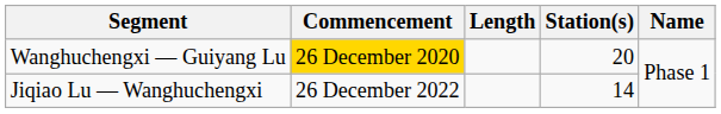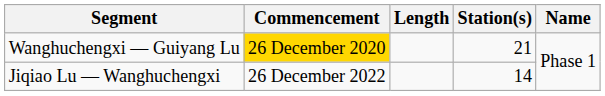Wanghuchengxi — Guiyang Lu | Station(s): 20 -> 21
